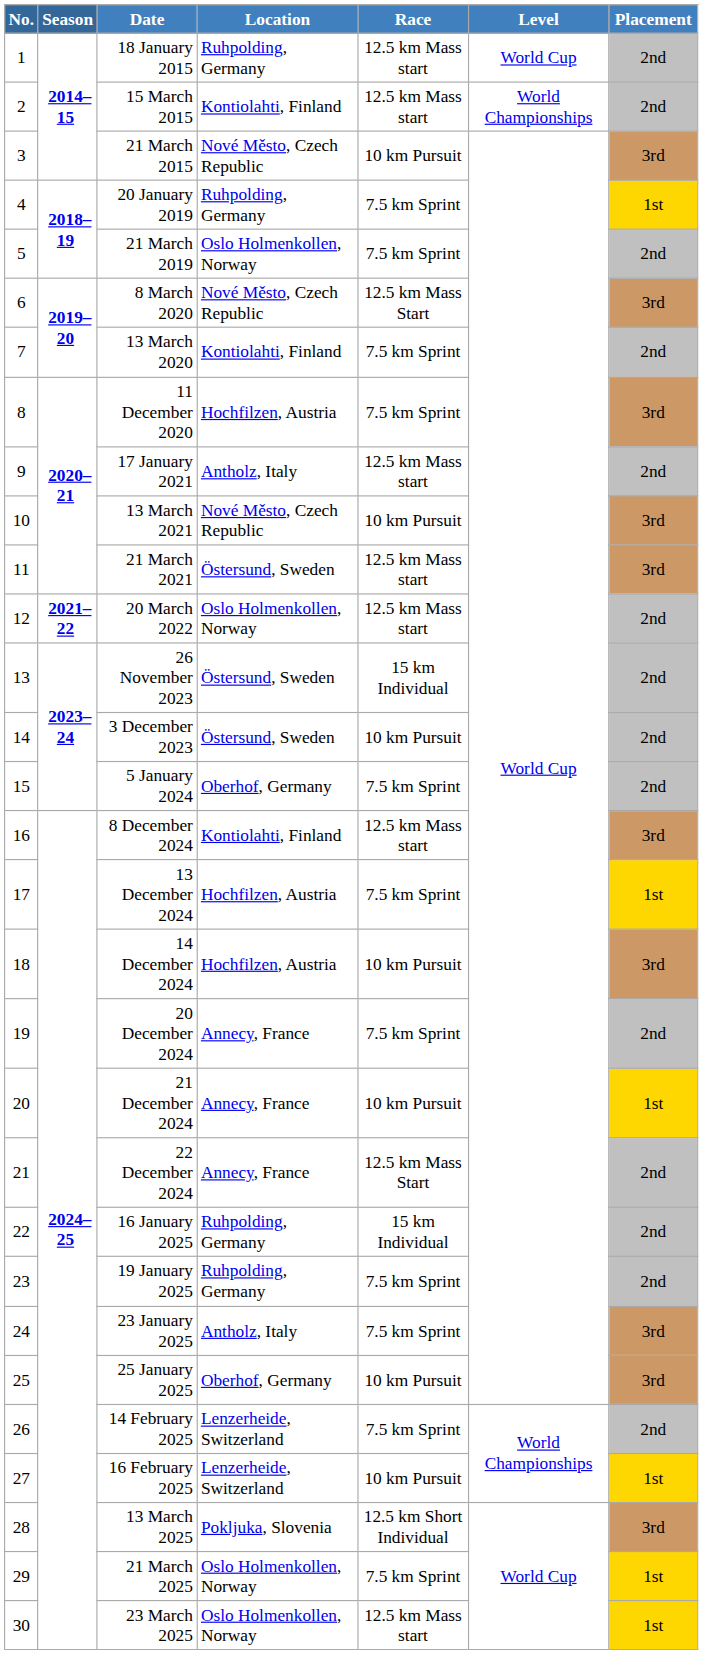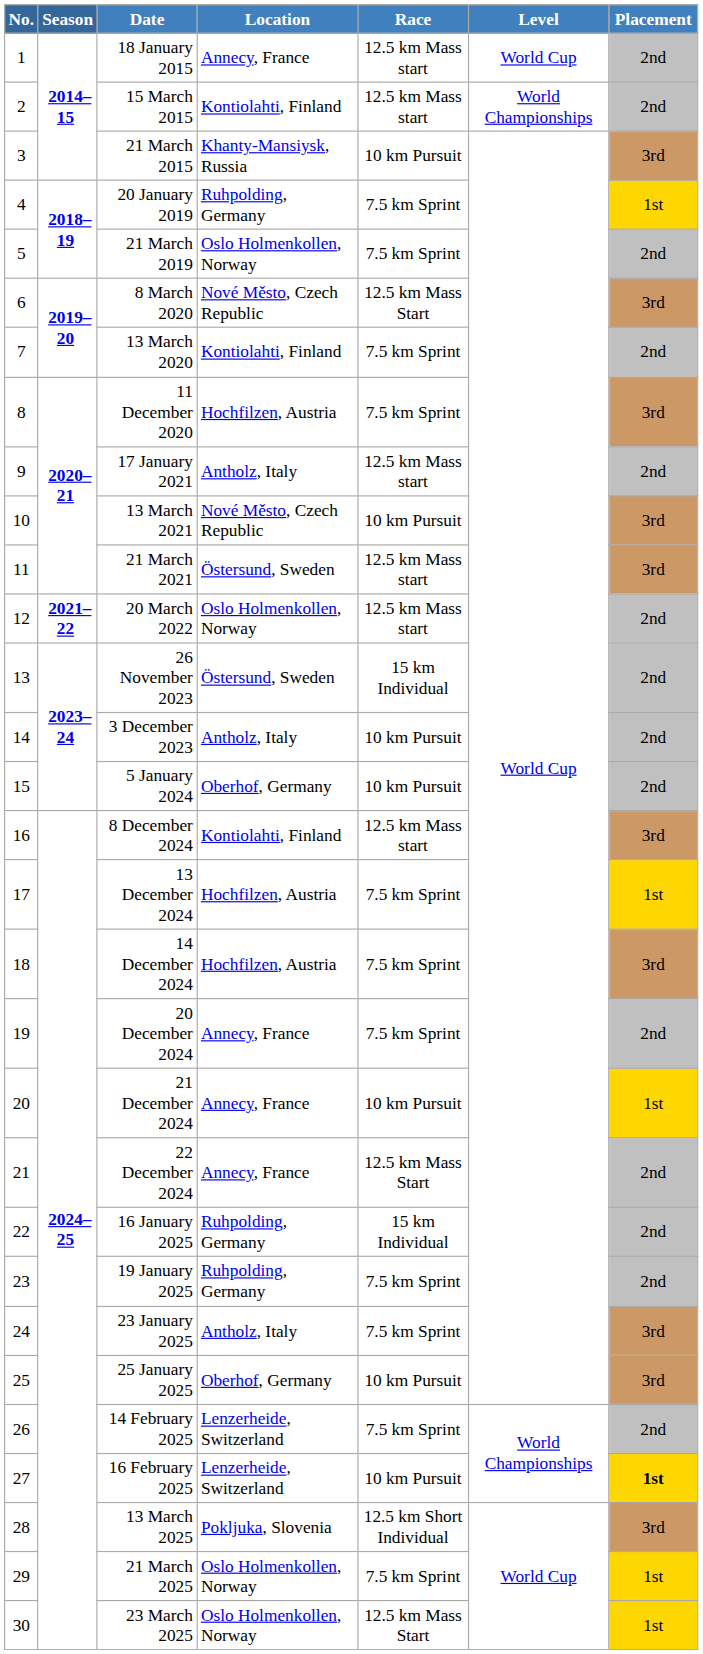18 January 2015 | Location: Ruhpolding, Germany -> Annecy, France
21 March 2015 | Location: Nové Město, Czech Republic -> Khanty-Mansiysk, Russia
3 December 2023 | Location: Östersund, Sweden -> Antholz, Italy
5 January 2024 | Race: 7.5 km Sprint -> 10 km Pursuit
14 December 2024 | Race: 10 km Pursuit -> 7.5 km Sprint
16 February 2025 | Placement: normal -> bold
23 March 2025 | Race: 12.5 km Mass start -> 12.5 km Mass Start
